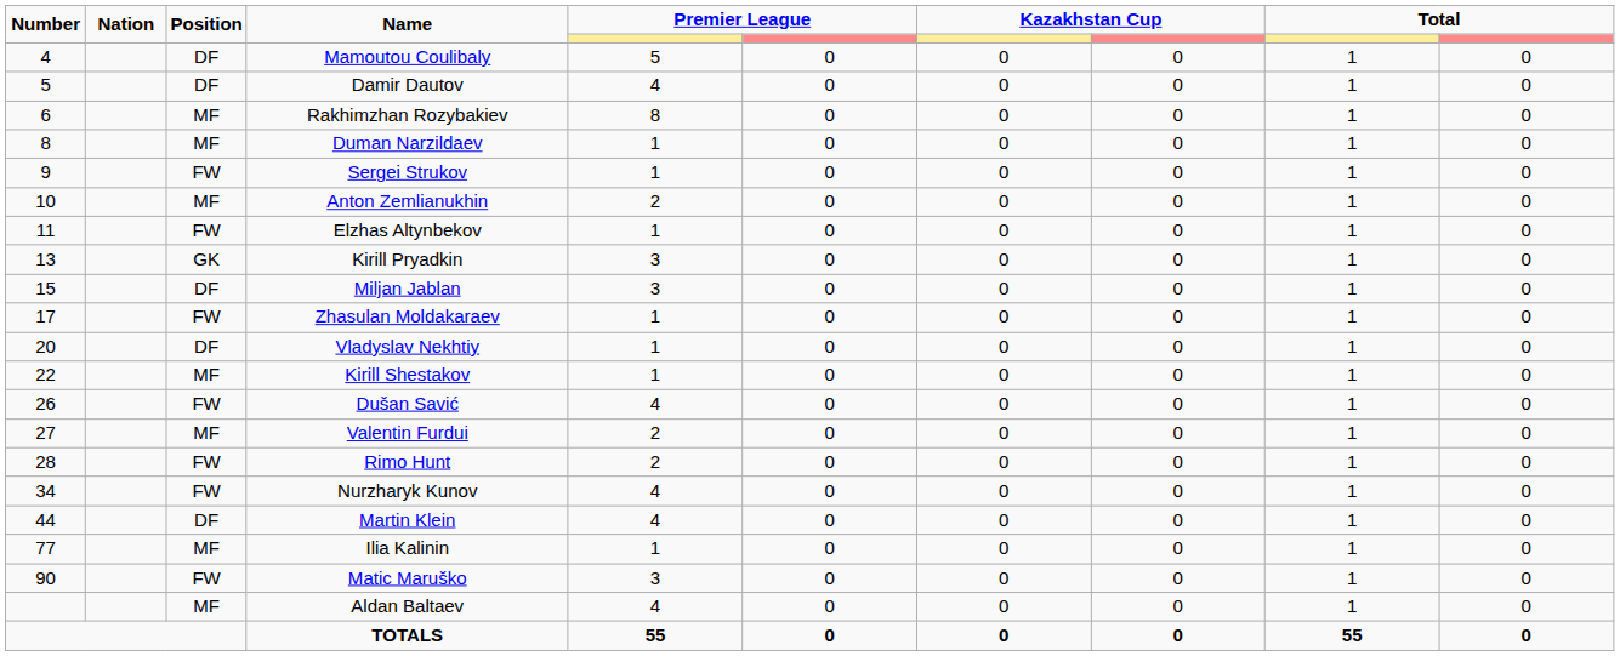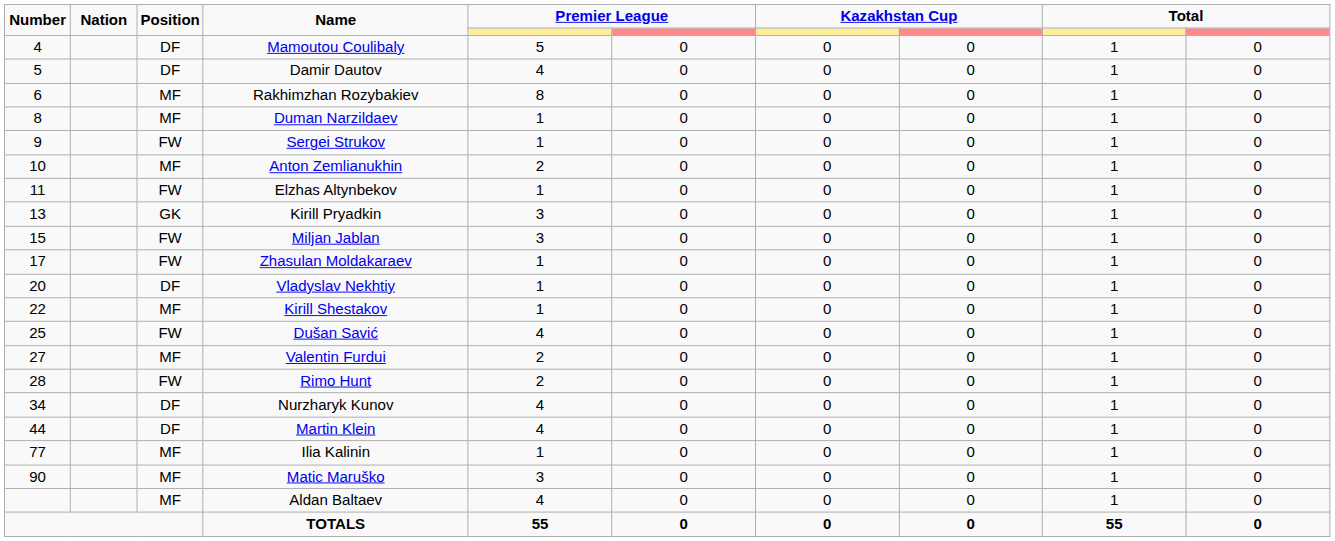Miljan Jablan | Position: DF -> FW
Dušan Savić | Number: 26 -> 25
Nurzharyk Kunov | Position: FW -> DF
Matic Maruško | Position: FW -> MF
